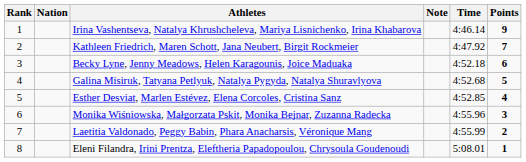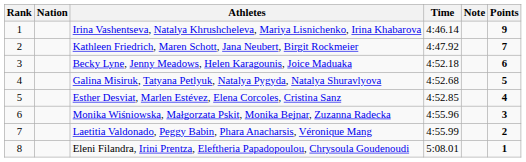columns swapped: Time <-> Note
